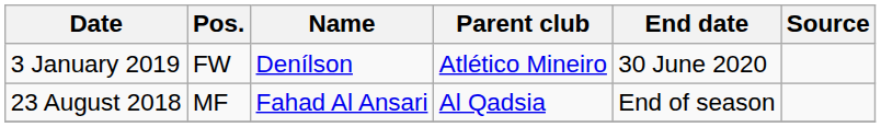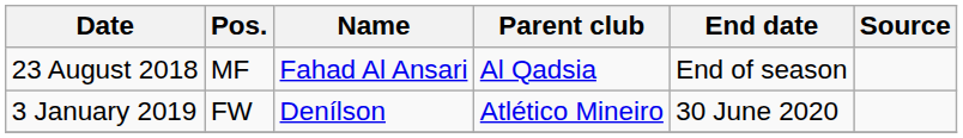rows swapped: 23 August 2018 <-> 3 January 2019
